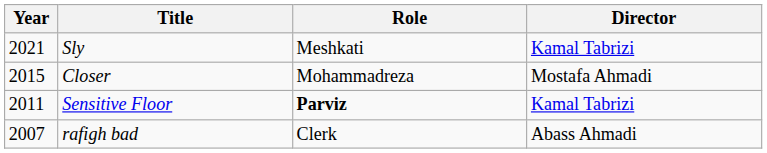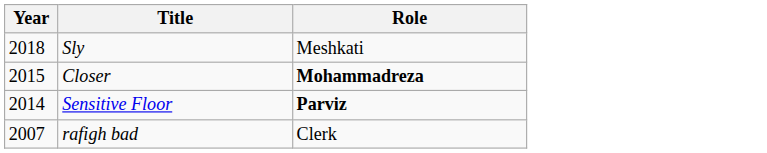- column: Director | Kamal Tabrizi | Mostafa Ahmadi | Kamal Tabrizi | Abass Ahmadi
Sly | Year: 2021 -> 2018
Closer | Role: normal -> bold
Sensitive Floor | Year: 2011 -> 2014
